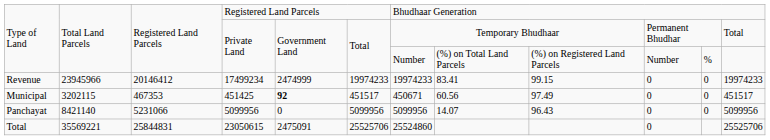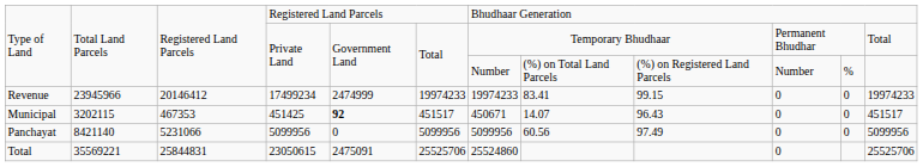Municipal | column 8: 60.56 -> 14.07
Municipal | column 9: 97.49 -> 96.43
Panchayat | column 8: 14.07 -> 60.56
Panchayat | column 9: 96.43 -> 97.49
